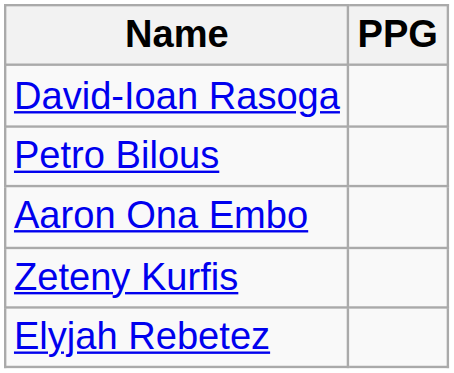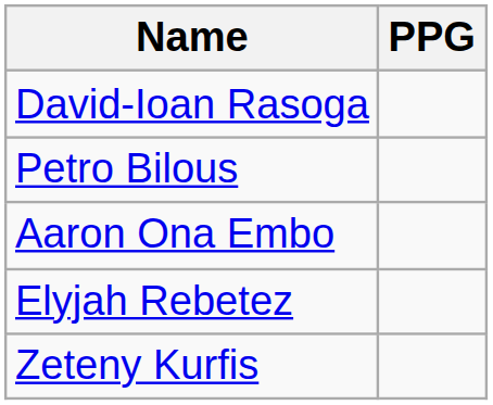rows swapped: Elyjah Rebetez <-> Zeteny Kurfis
